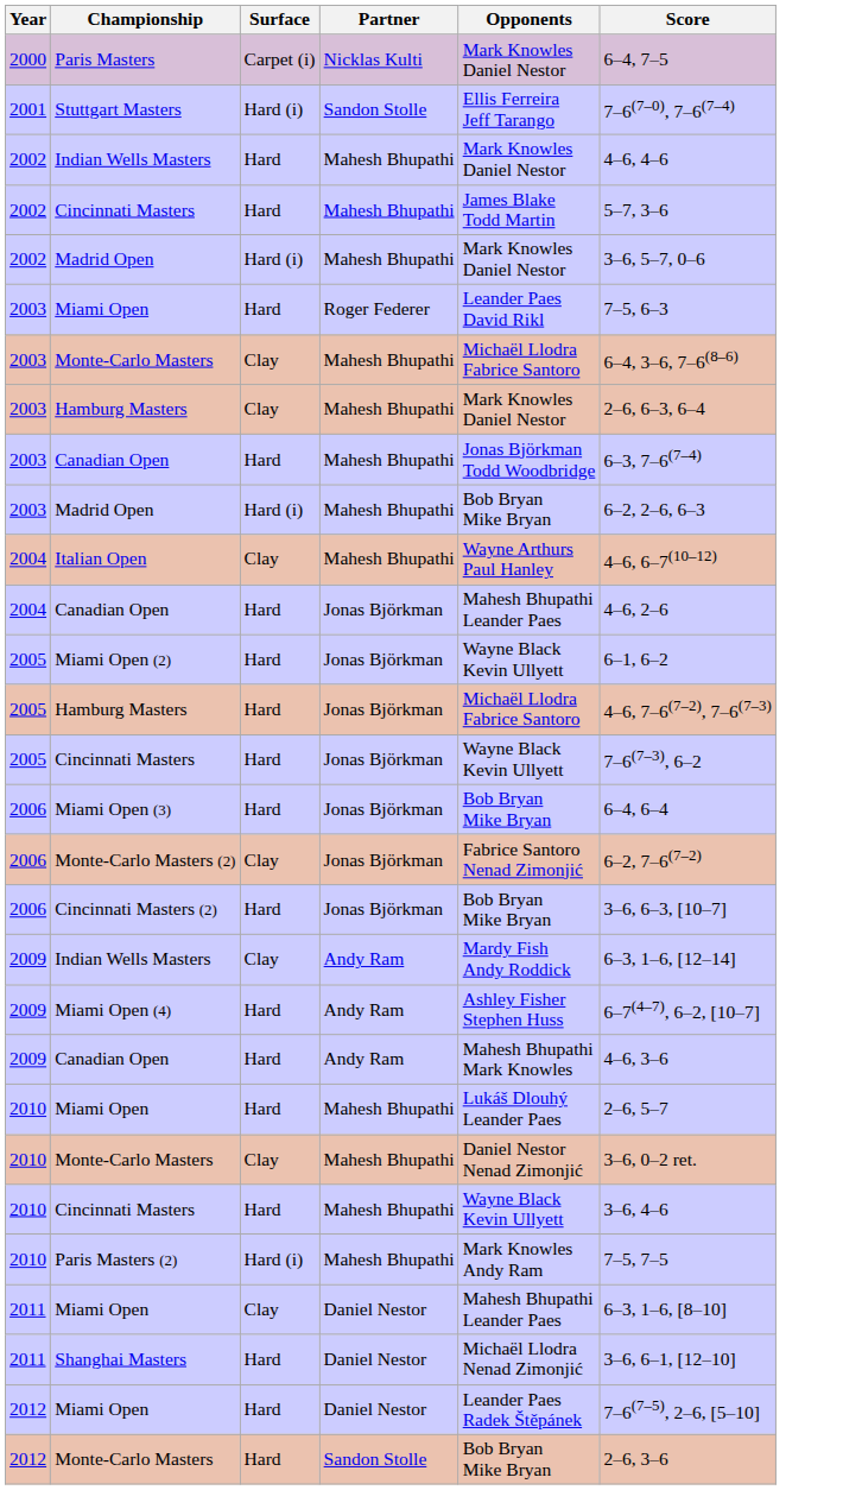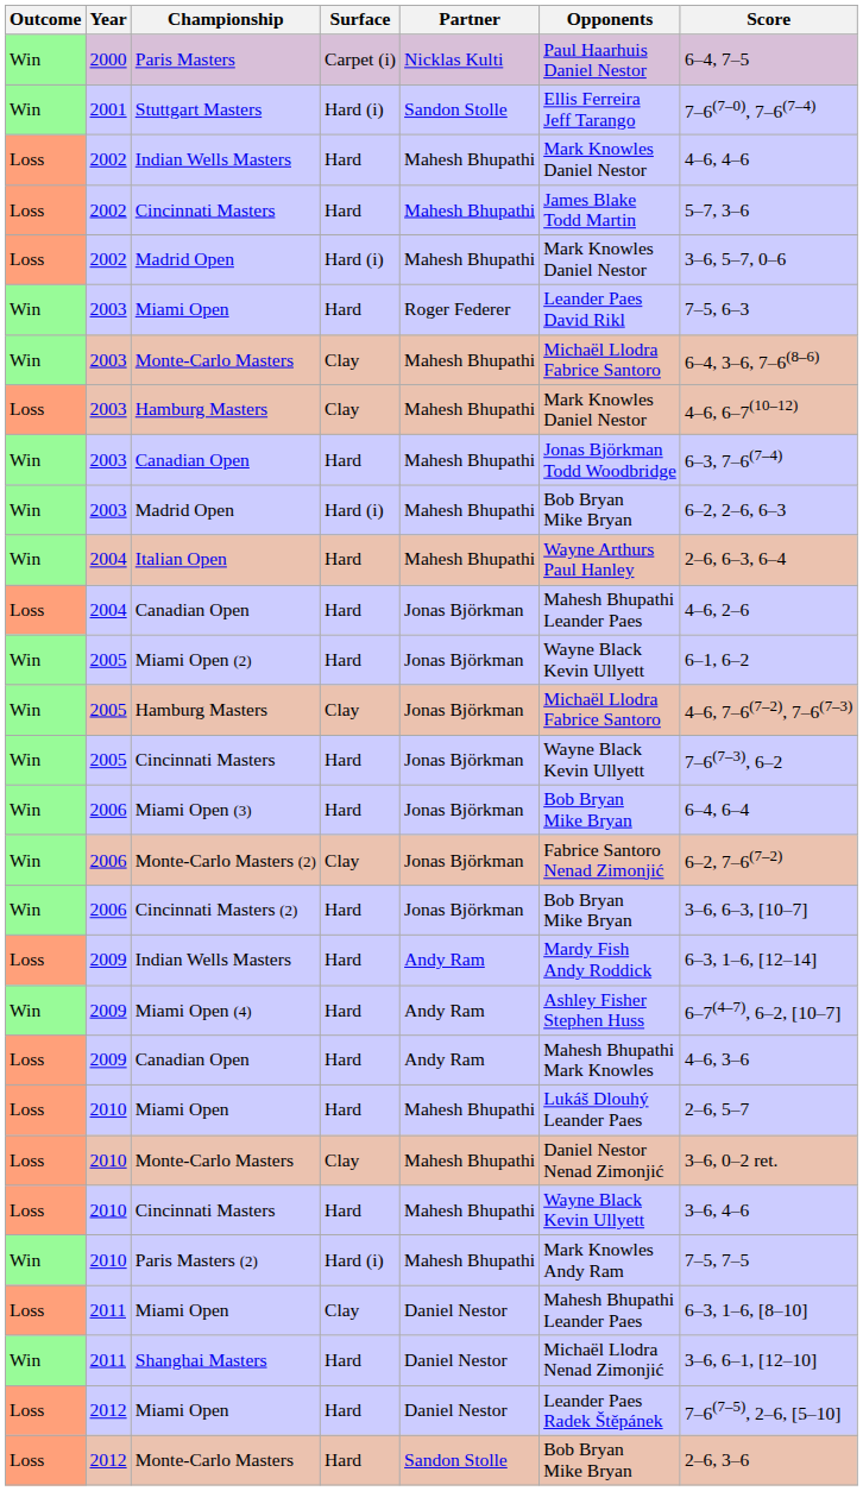+ column: Outcome | Win | Win | Loss | Loss | Loss | Win | Win | Loss | Win | Win | Win | Loss | Win | Win | Win | Win | Win | Win | Loss | Win | Loss | Loss | Loss | Loss | Win | Loss | Win | Loss | Loss
Paris Masters | Opponents: Mark Knowles Daniel Nestor -> Paul Haarhuis Daniel Nestor
2003 / Hamburg Masters | Score: 2–6, 6–3, 6–4 -> 4–6, 6–7(10–12)
Italian Open | Surface: Clay -> Hard
Italian Open | Score: 4–6, 6–7(10–12) -> 2–6, 6–3, 6–4
2005 / Hamburg Masters | Surface: Hard -> Clay
2009 / Indian Wells Masters | Surface: Clay -> Hard
